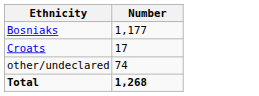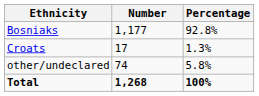+ column: Percentage | 92.8% | 1.3% | 5.8% | 100%
